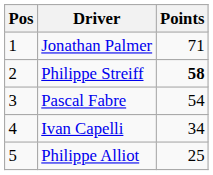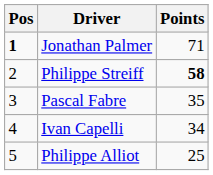Jonathan Palmer | Pos: normal -> bold
Pascal Fabre | Points: 54 -> 35
